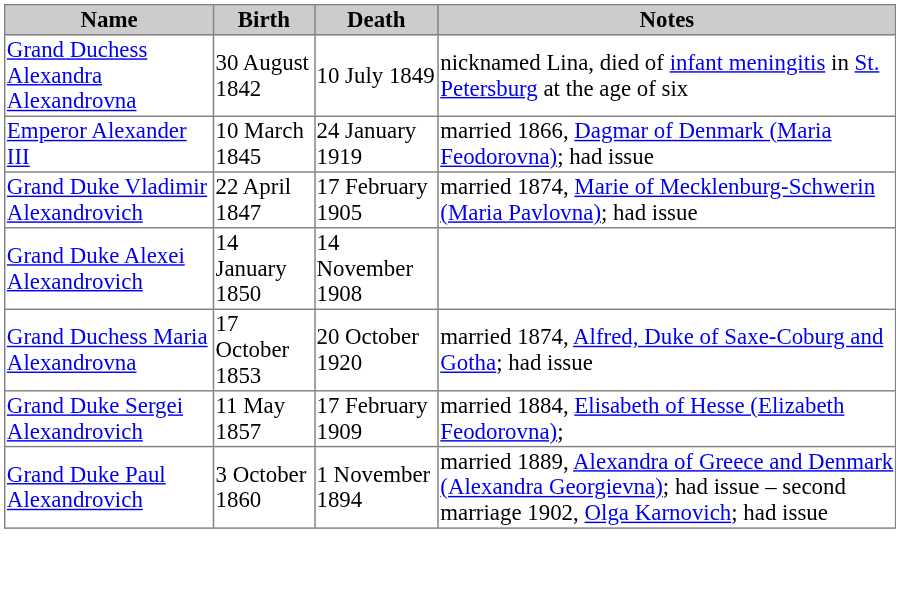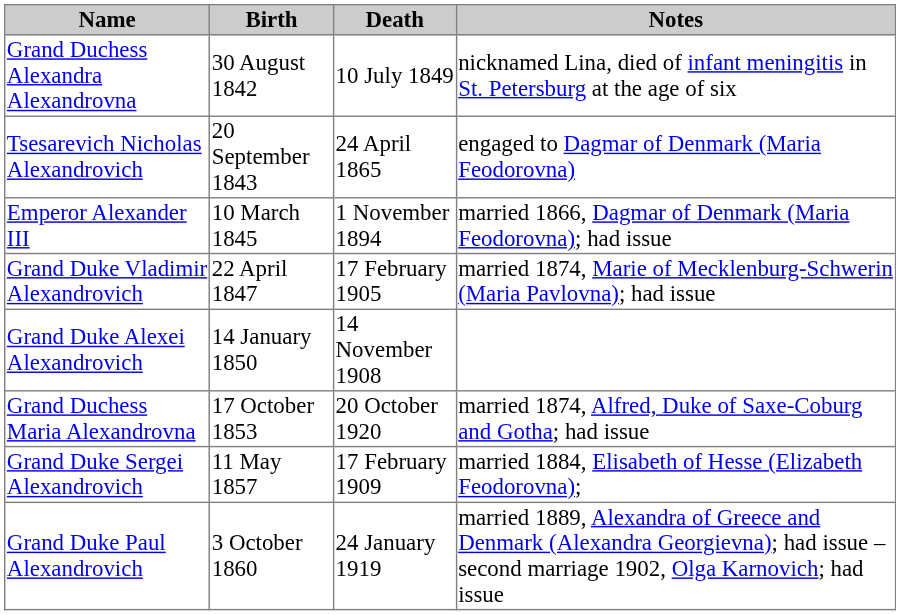+ row: Tsesarevich Nicholas Alexandrovich | 20 September 1843 | 24 April 1865 | engaged to Dagmar of Denmark (Maria Feodorovna)
Emperor Alexander III | Death: 24 January 1919 -> 1 November 1894
Grand Duke Paul Alexandrovich | Death: 1 November 1894 -> 24 January 1919
